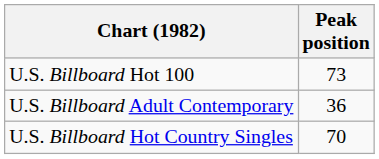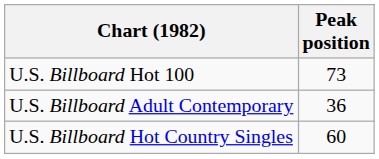U.S. Billboard Hot Country Singles | Peak position: 70 -> 60
